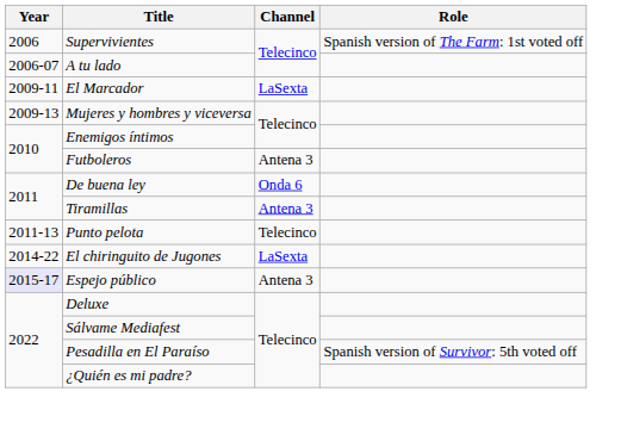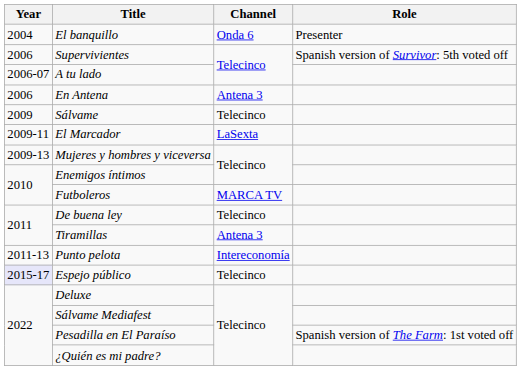+ row: 2004 | El banquillo | Onda 6 | Presenter
Supervivientes | Role: Spanish version of The Farm: 1st voted off -> Spanish version of Survivor: 5th voted off
+ row: 2006 | En Antena | Antena 3
+ row: 2009 | Sálvame | Telecinco
Futboleros | Channel: Antena 3 -> MARCA TV
De buena ley | Channel: Onda 6 -> Telecinco
Punto pelota | Channel: Telecinco -> Intereconomía
- row: 2014-22 | El chiringuito de Jugones | LaSexta
Espejo público | Channel: Antena 3 -> Telecinco
Pesadilla en El Paraíso | Role: Spanish version of Survivor: 5th voted off -> Spanish version of The Farm: 1st voted off
